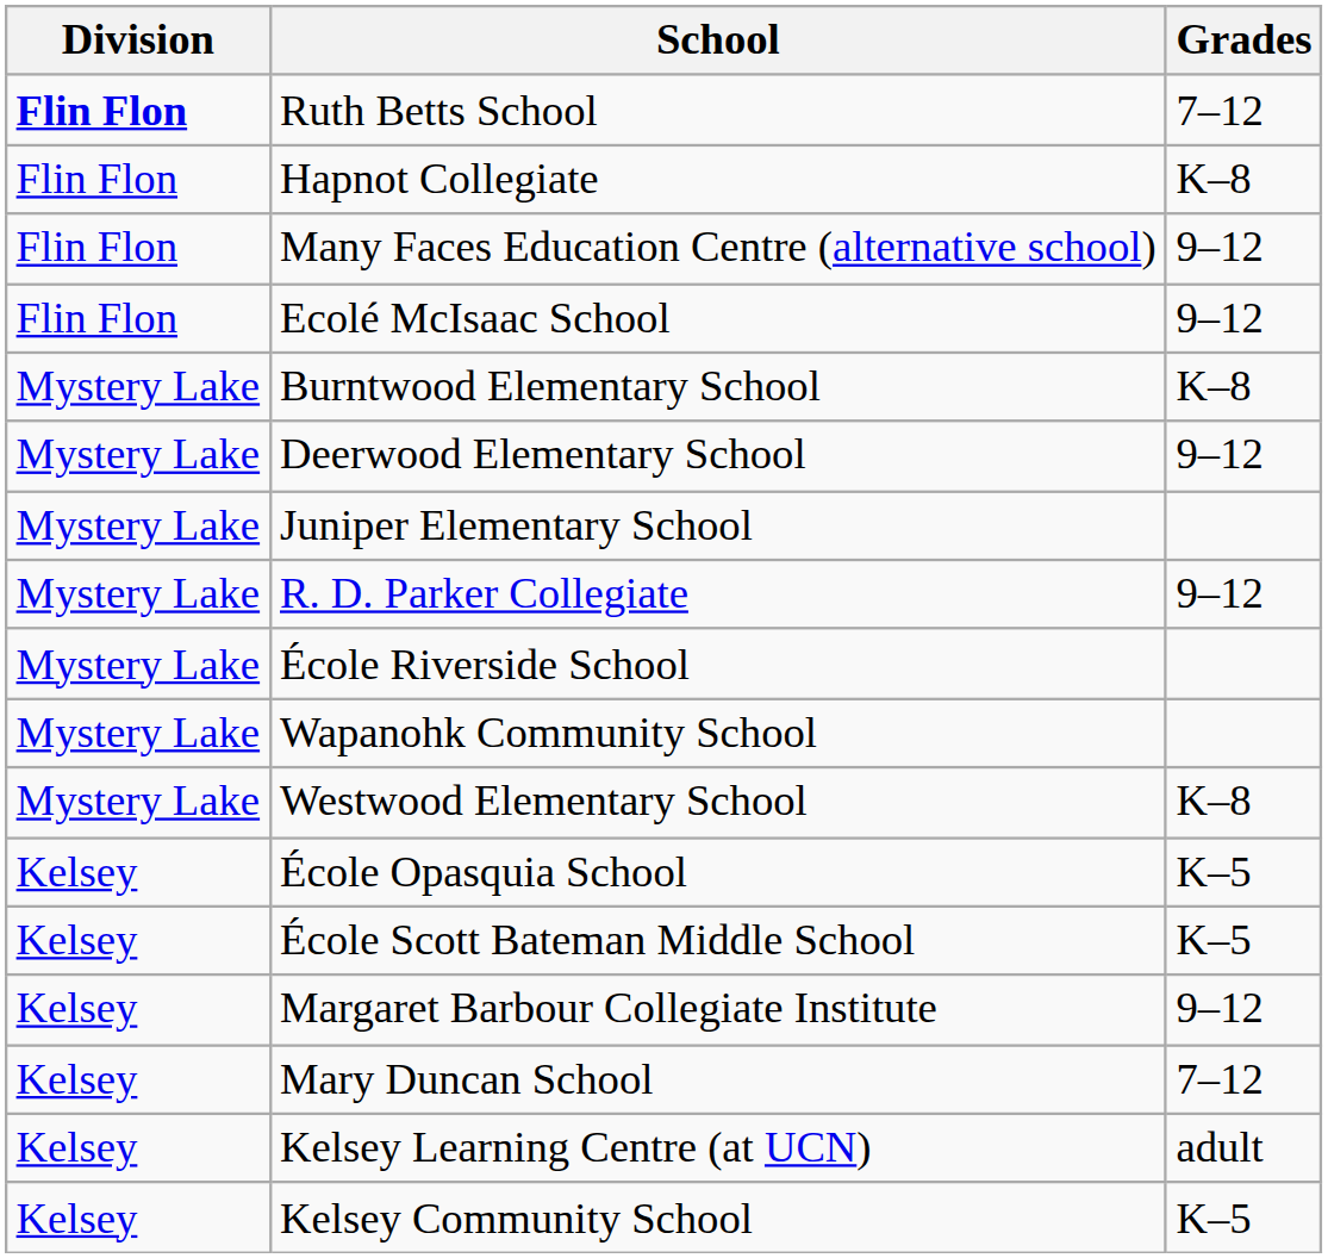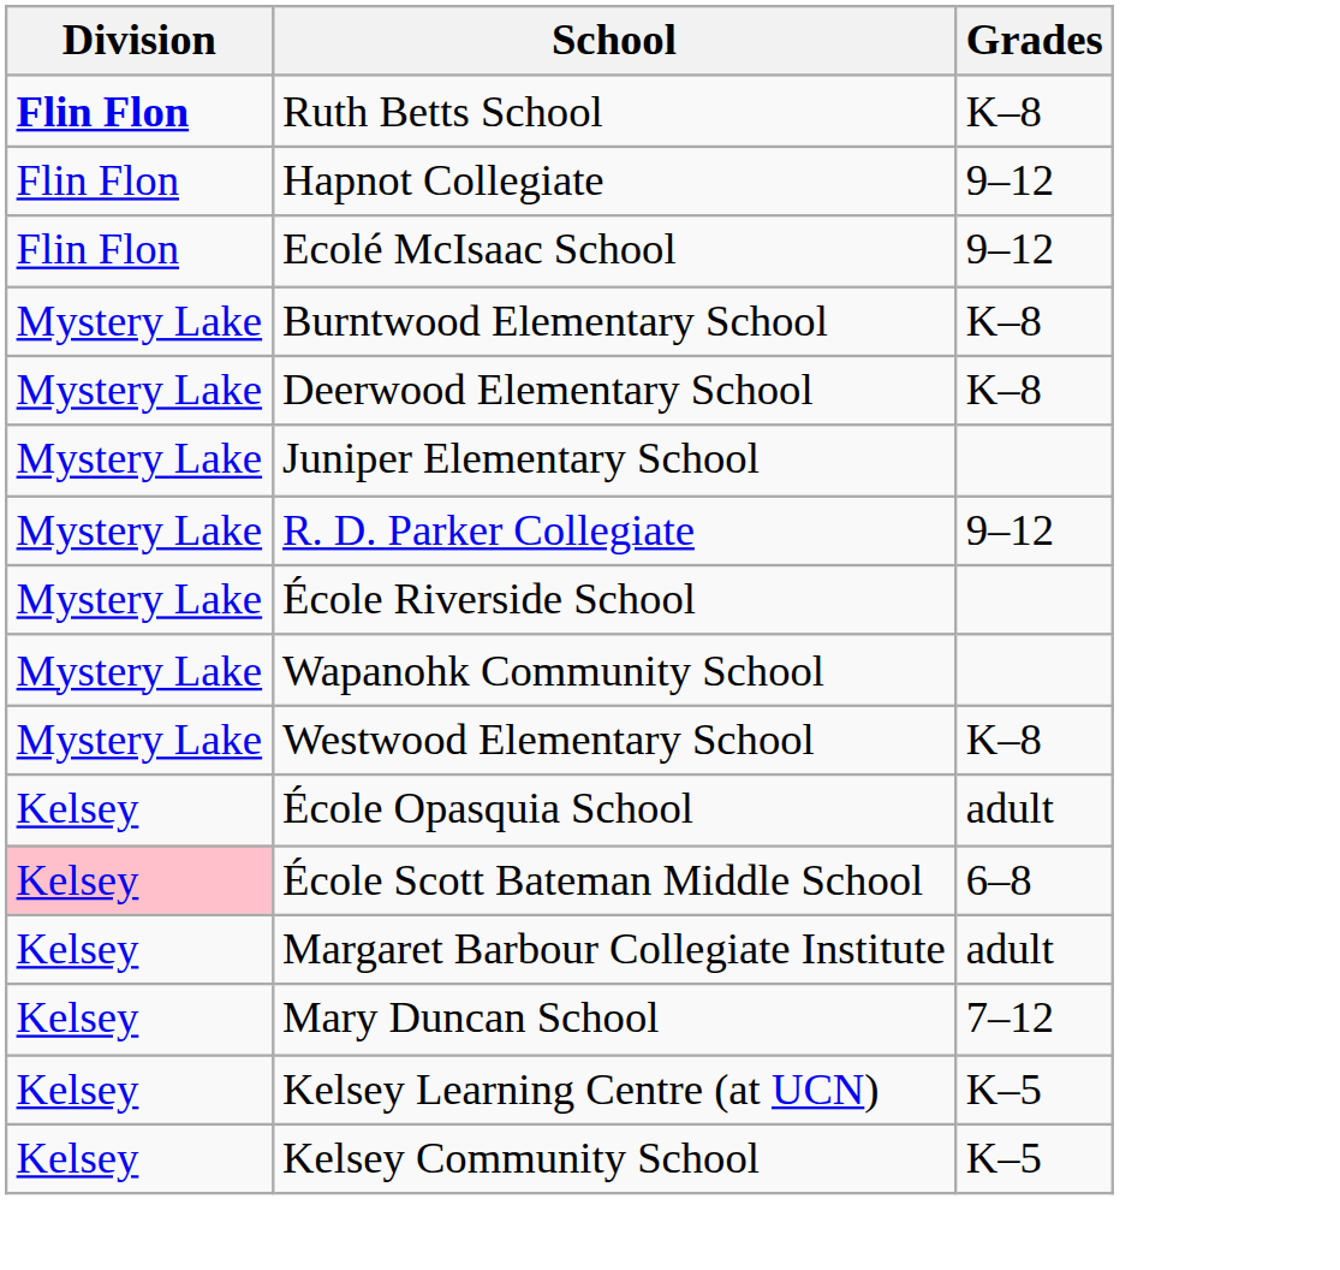Ruth Betts School | Grades: 7–12 -> K–8
Hapnot Collegiate | Grades: K–8 -> 9–12
- row: Flin Flon | Many Faces Education Centre (alternative school) | 9–12
Deerwood Elementary School | Grades: 9–12 -> K–8
École Opasquia School | Grades: K–5 -> adult
École Scott Bateman Middle School | Division: no background -> pink background
École Scott Bateman Middle School | Grades: K–5 -> 6–8
Margaret Barbour Collegiate Institute | Grades: 9–12 -> adult
Kelsey Learning Centre (at UCN) | Grades: adult -> K–5
